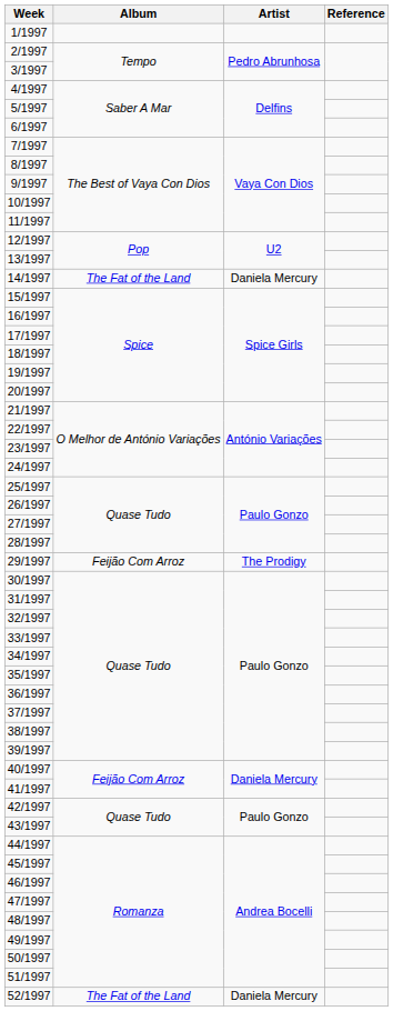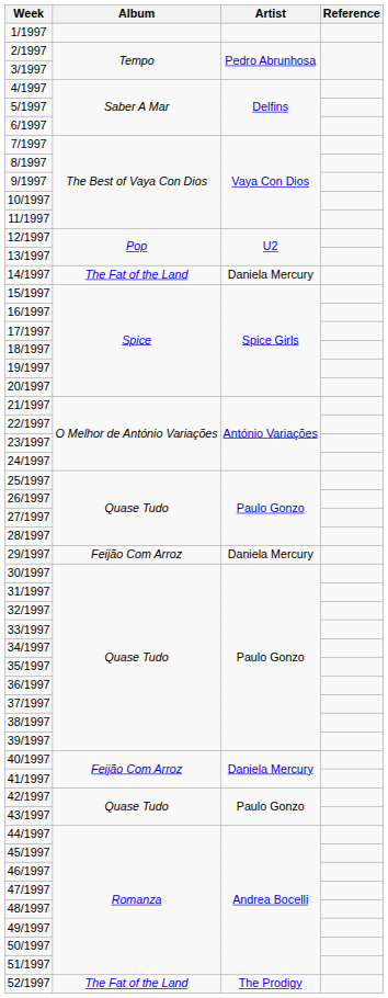29/1997 | Artist: The Prodigy -> Daniela Mercury
52/1997 | Artist: Daniela Mercury -> The Prodigy
